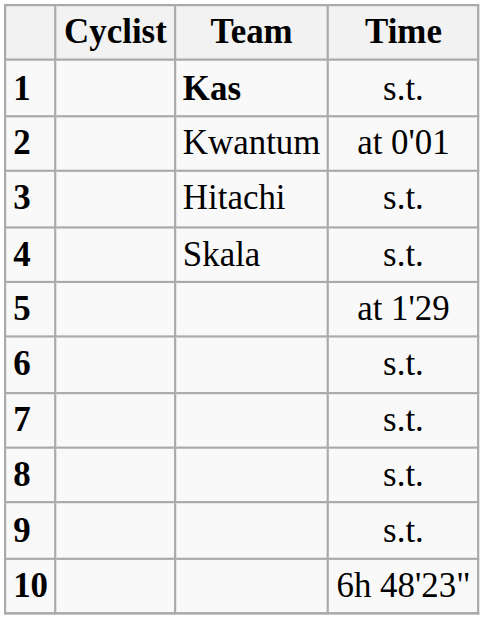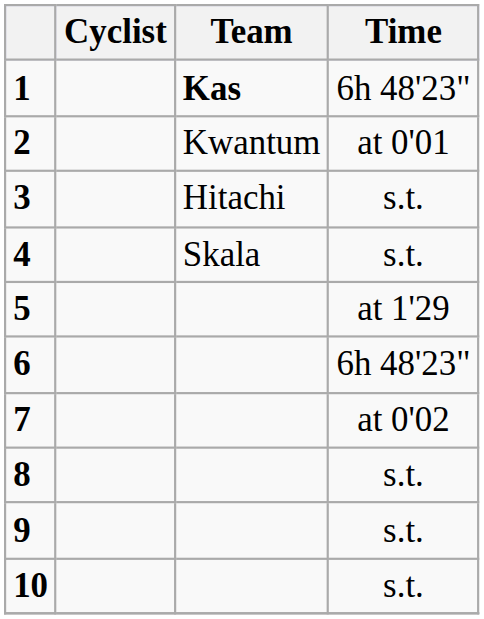1 | Time: s.t. -> 6h 48'23"
6 | Time: s.t. -> 6h 48'23"
7 | Time: s.t. -> at 0'02
10 | Time: 6h 48'23" -> s.t.
